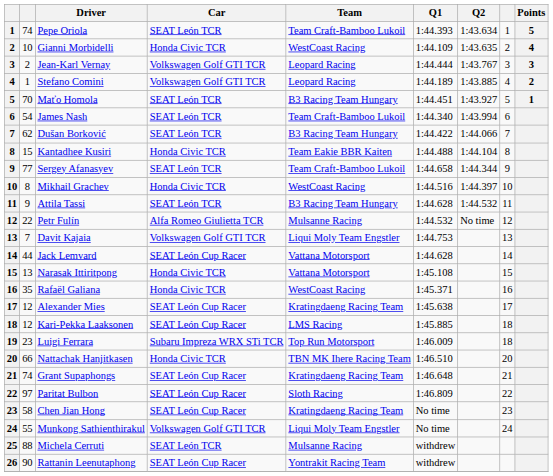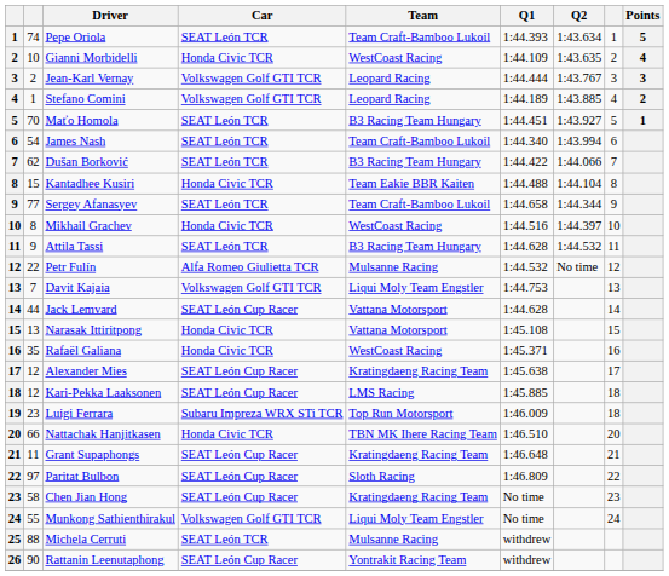Grant Supaphongs | column 2: 74 -> 11
